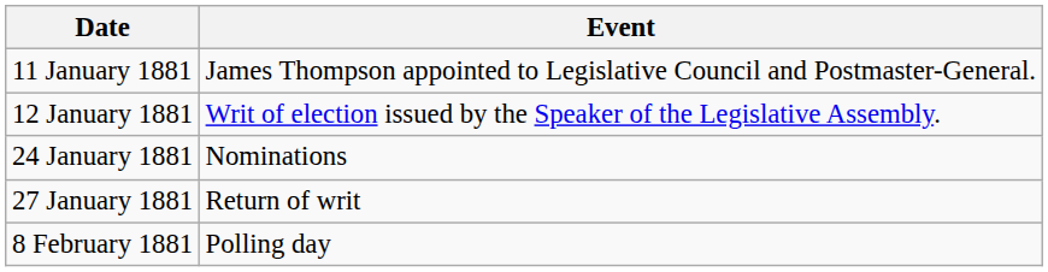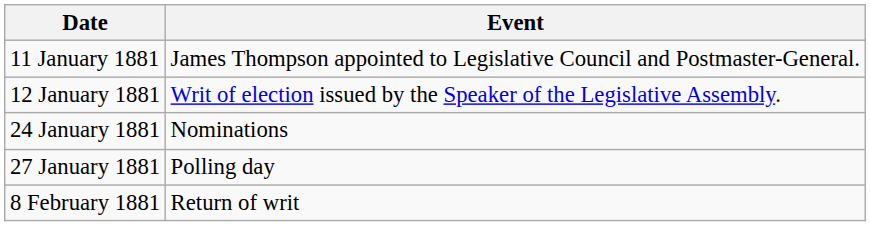27 January 1881 | Event: Return of writ -> Polling day
8 February 1881 | Event: Polling day -> Return of writ
